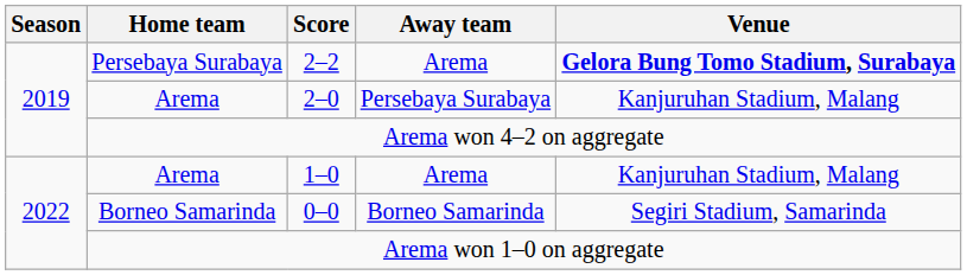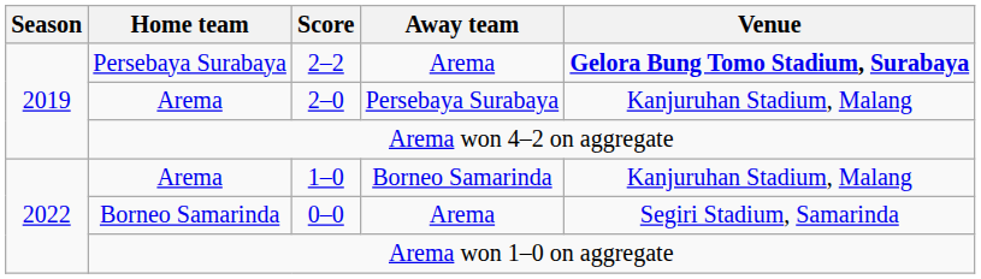1–0 | Away team: Arema -> Borneo Samarinda
0–0 | Away team: Borneo Samarinda -> Arema
